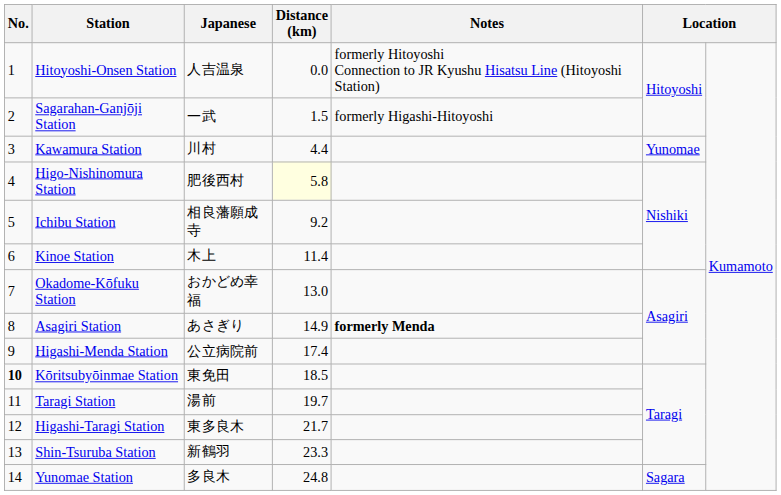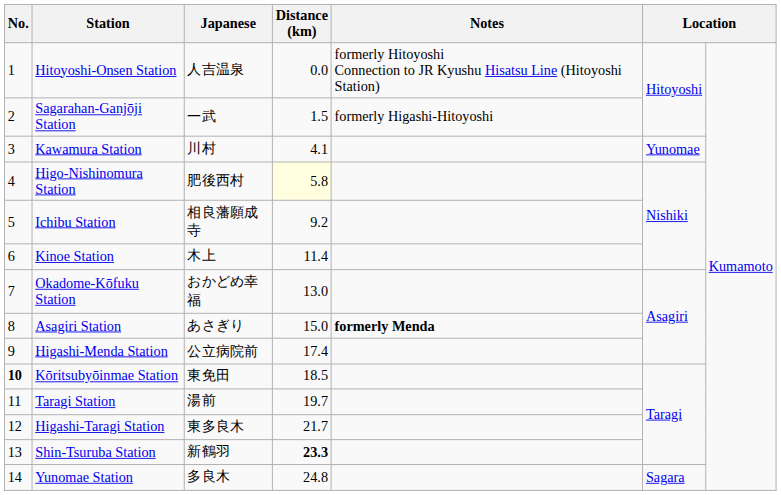Kawamura Station | Distance (km): 4.4 -> 4.1
Asagiri Station | Distance (km): 14.9 -> 15.0
Shin-Tsuruba Station | Distance (km): normal -> bold
